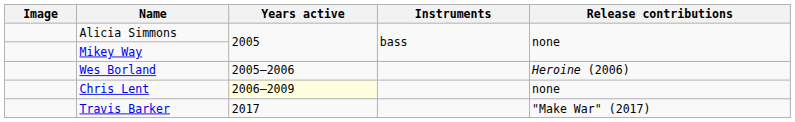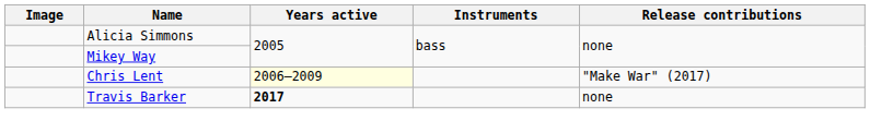- row: Wes Borland | 2005–2006 | Heroine (2006)
Chris Lent | Release contributions: none -> "Make War" (2017)
Travis Barker | Years active: normal -> bold
Travis Barker | Release contributions: "Make War" (2017) -> none
